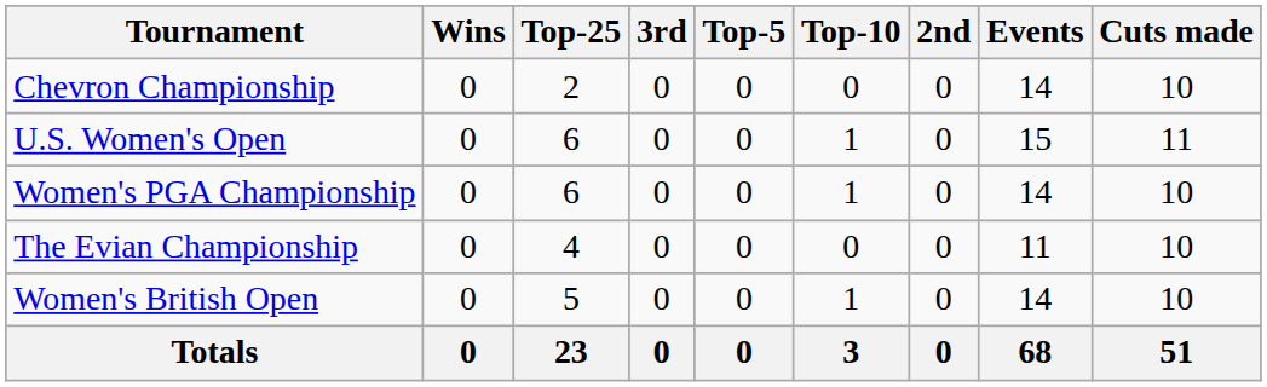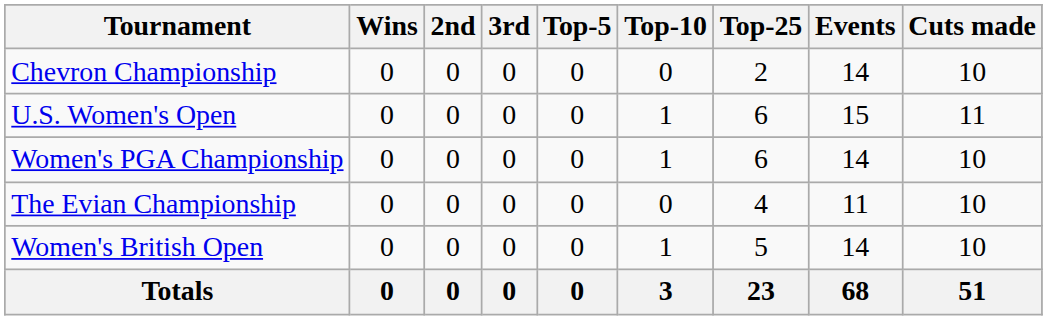columns swapped: 2nd <-> Top-25
